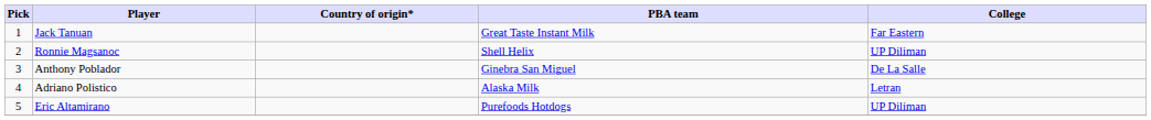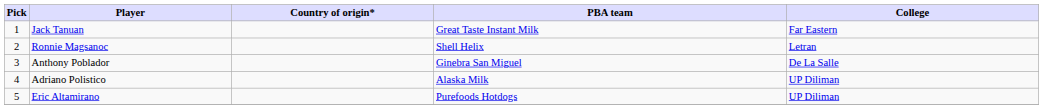Ronnie Magsanoc | College: UP Diliman -> Letran
Adriano Polistico | College: Letran -> UP Diliman
